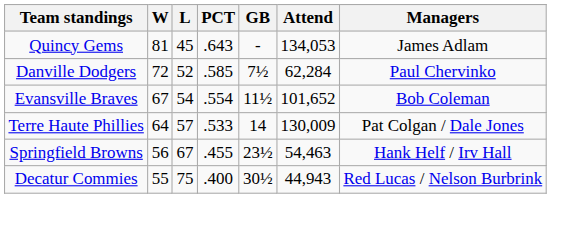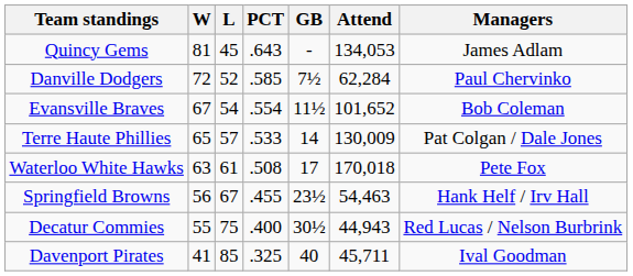Terre Haute Phillies | W: 64 -> 65
+ row: Waterloo White Hawks | 63 | 61 | .508 | 17 | 170,018 | Pete Fox
+ row: Davenport Pirates | 41 | 85 | .325 | 40 | 45,711 | Ival Goodman
